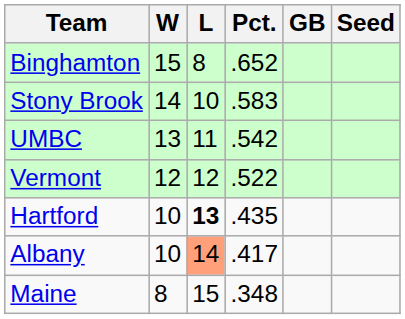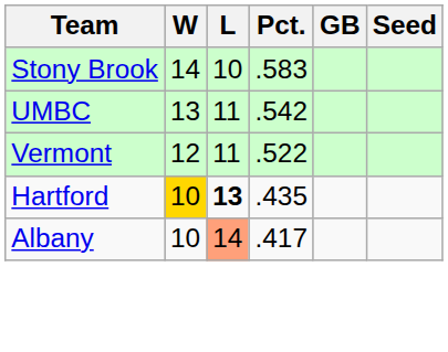- row: Binghamton | 15 | 8 | .652
Vermont | L: 12 -> 11
Hartford | W: no background -> gold background
- row: Maine | 8 | 15 | .348
